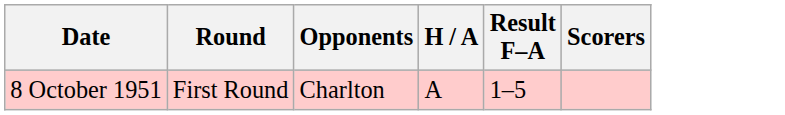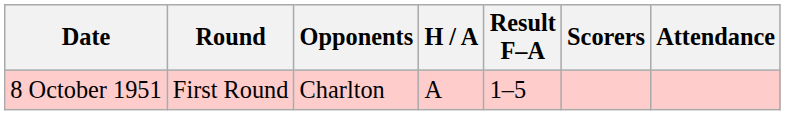+ column: Attendance
